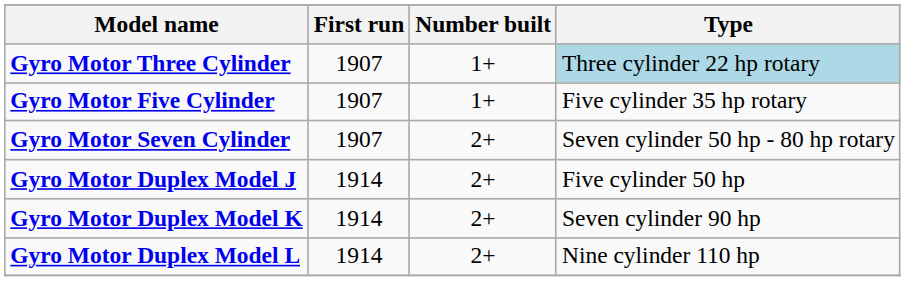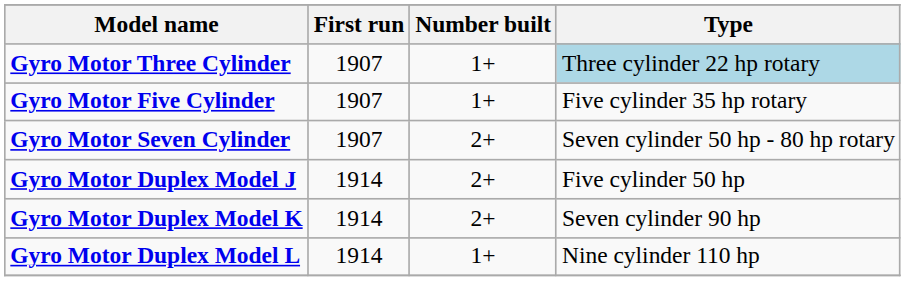Gyro Motor Duplex Model L | Number built: 2+ -> 1+
